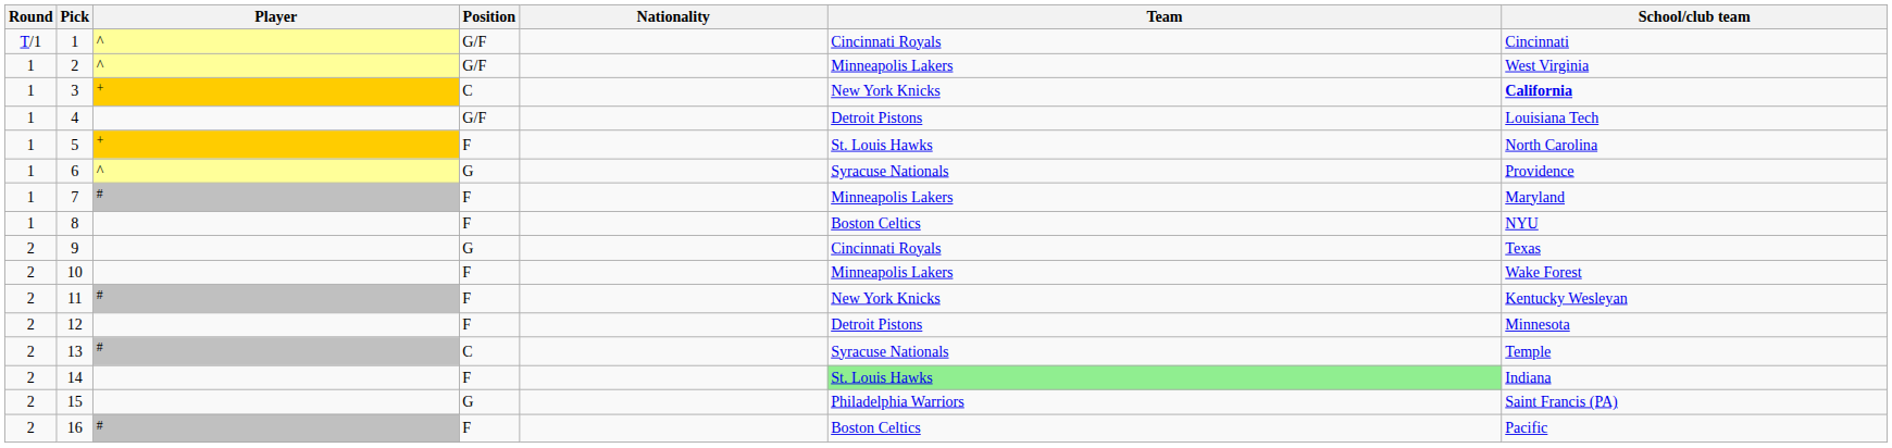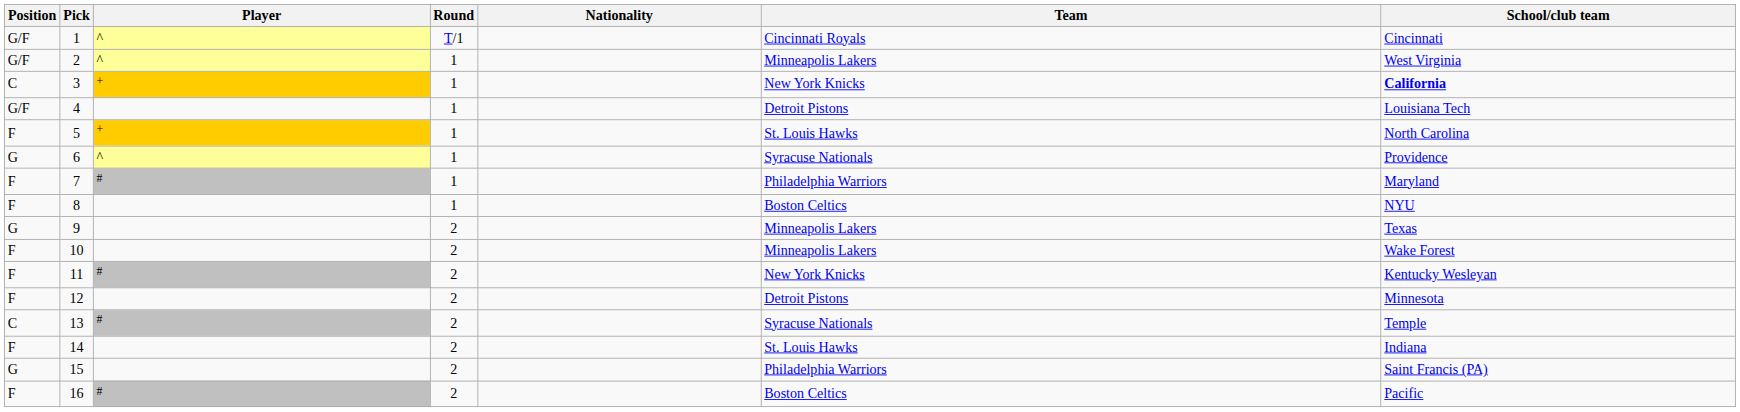columns swapped: Round <-> Position
7 | Team: Minneapolis Lakers -> Philadelphia Warriors
9 | Team: Cincinnati Royals -> Minneapolis Lakers
14 | Team: lightgreen background -> no background
